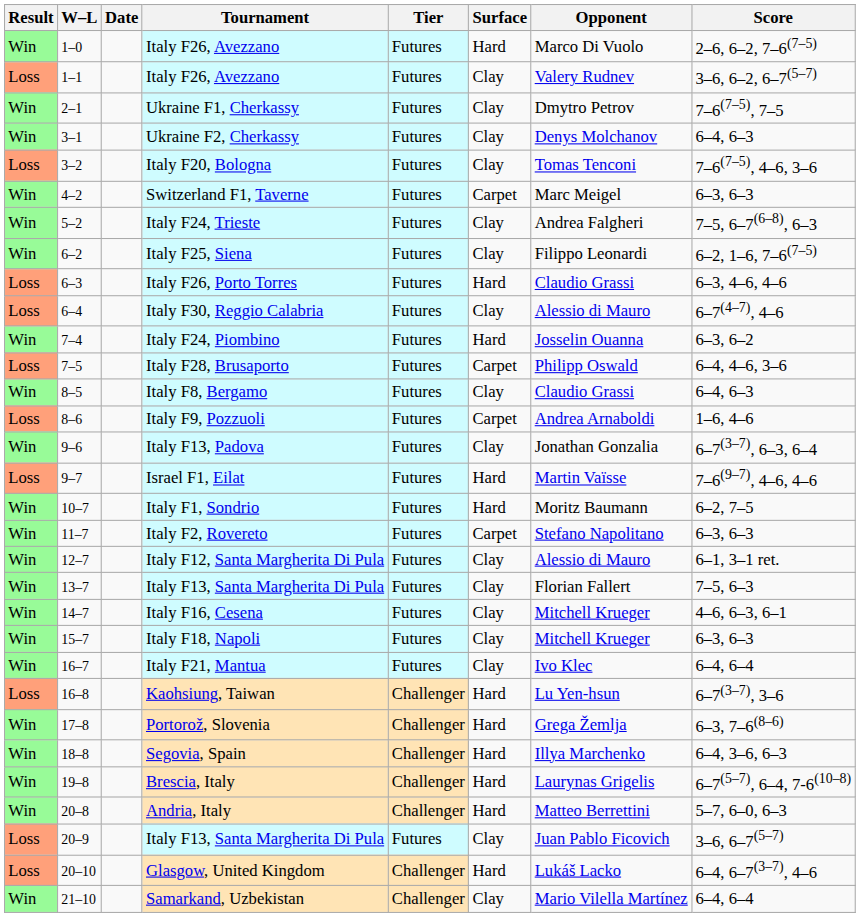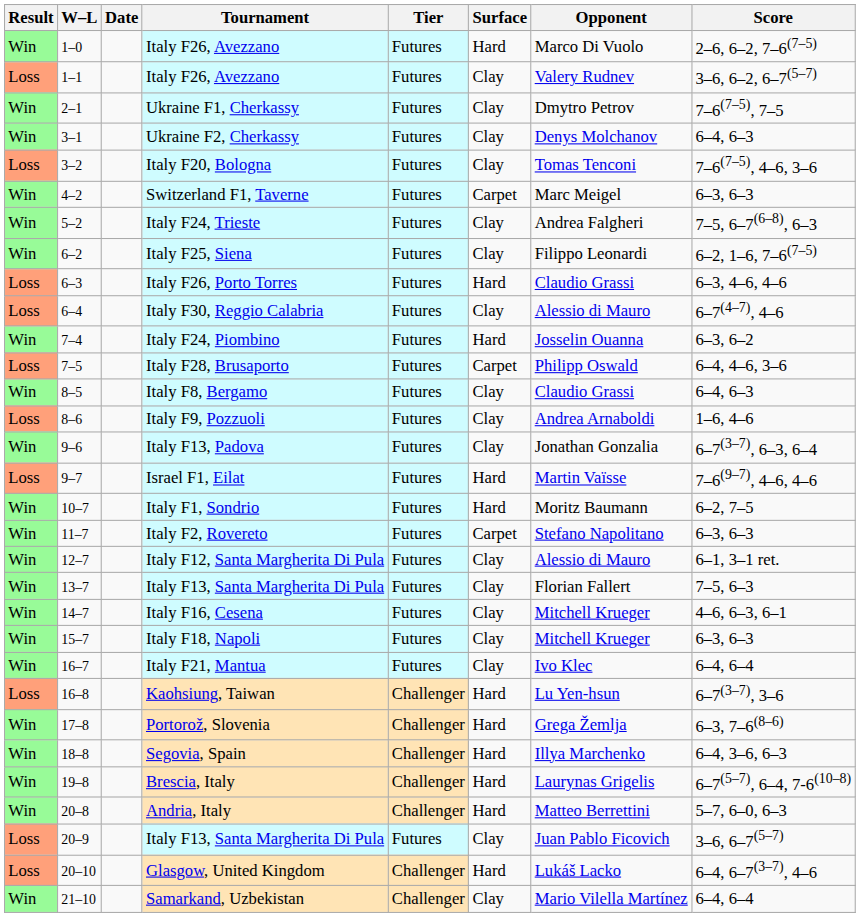Italy F9, Pozzuoli | Surface: Carpet -> Clay
